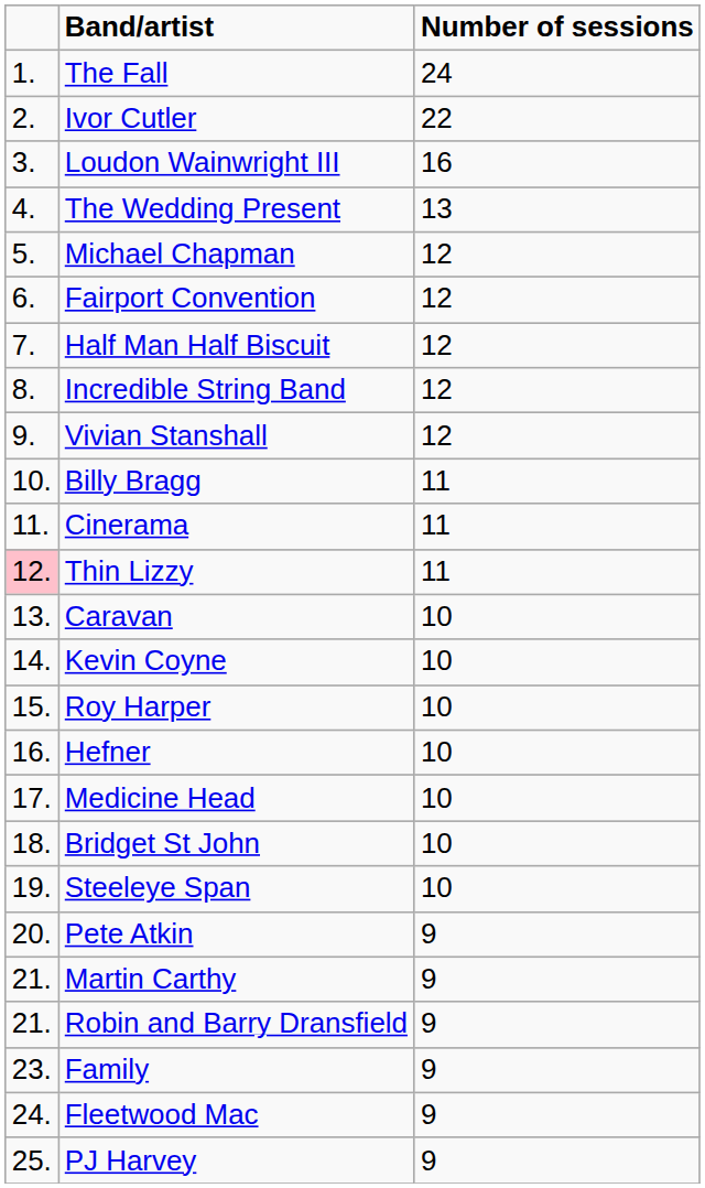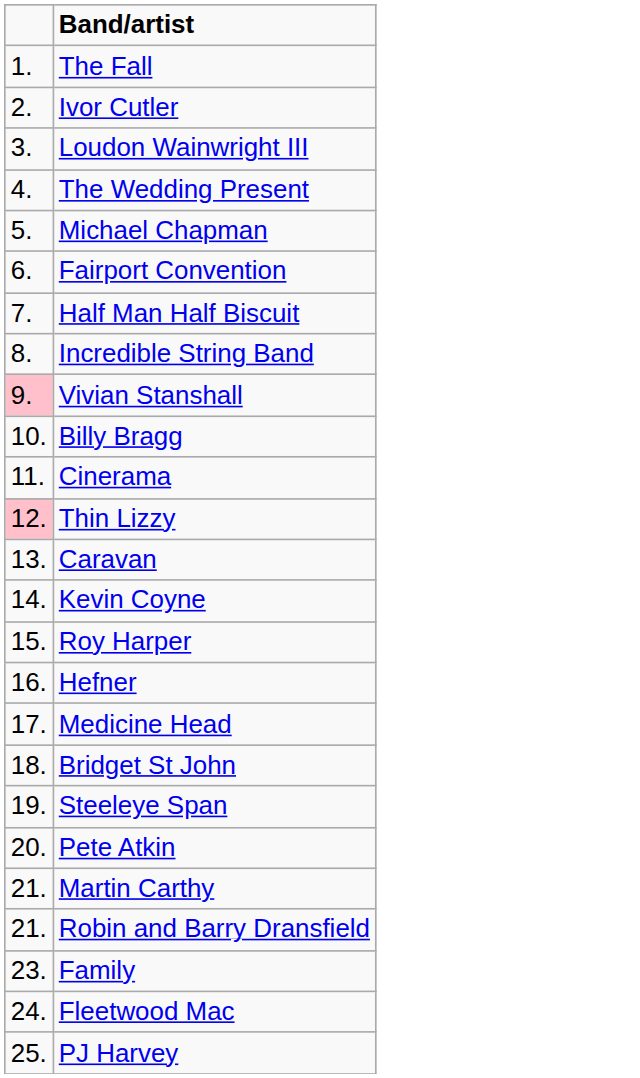- column: Number of sessions | 24 | 22 | 16 | 13 | 12 | 12 | 12 | 12 | 12 | 11 | 11 | 11 | 10 | 10 | 10 | 10 | 10 | 10 | 10 | 9 | 9 | 9 | 9 | 9 | 9
Vivian Stanshall | column 1: no background -> pink background
